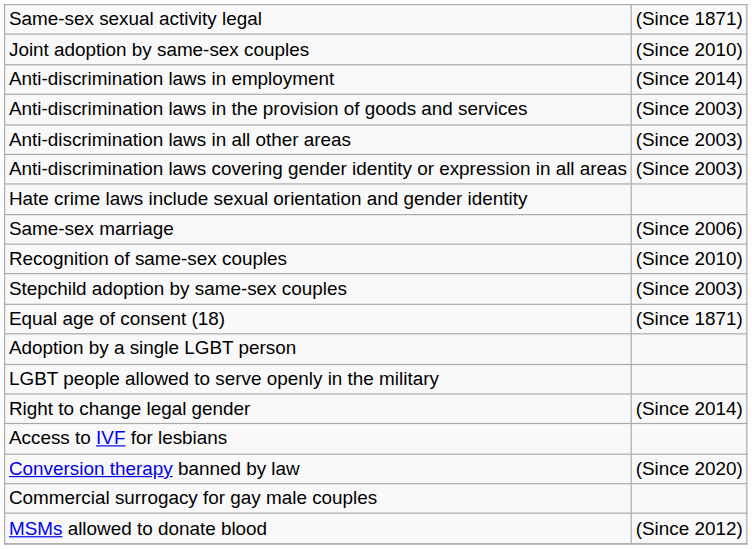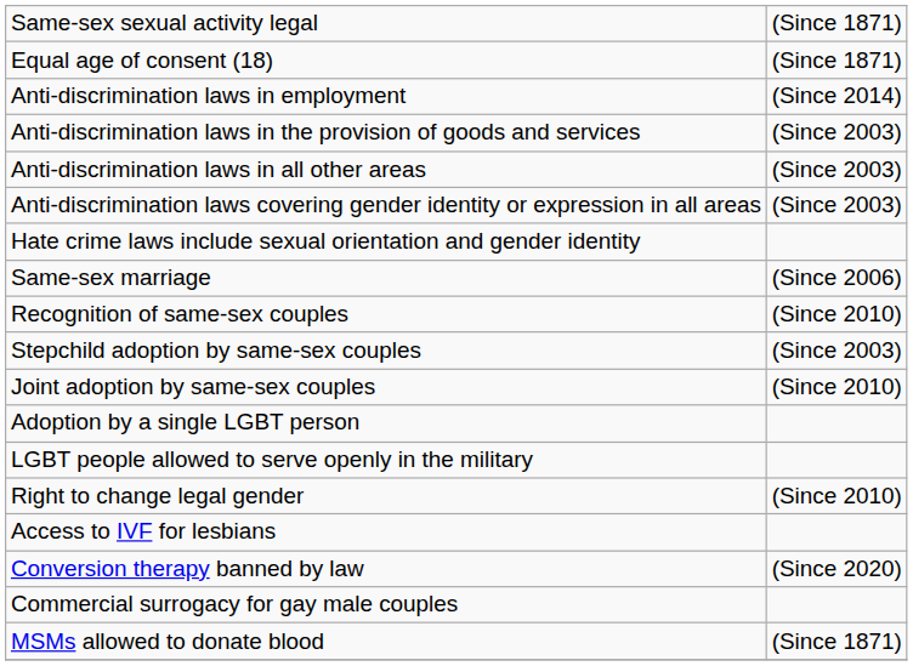rows swapped: Equal age of consent (18) <-> Joint adoption by same-sex couples
Right to change legal gender | column 2: (Since 2014) -> (Since 2010)
MSMs allowed to donate blood | column 2: (Since 2012) -> (Since 1871)
